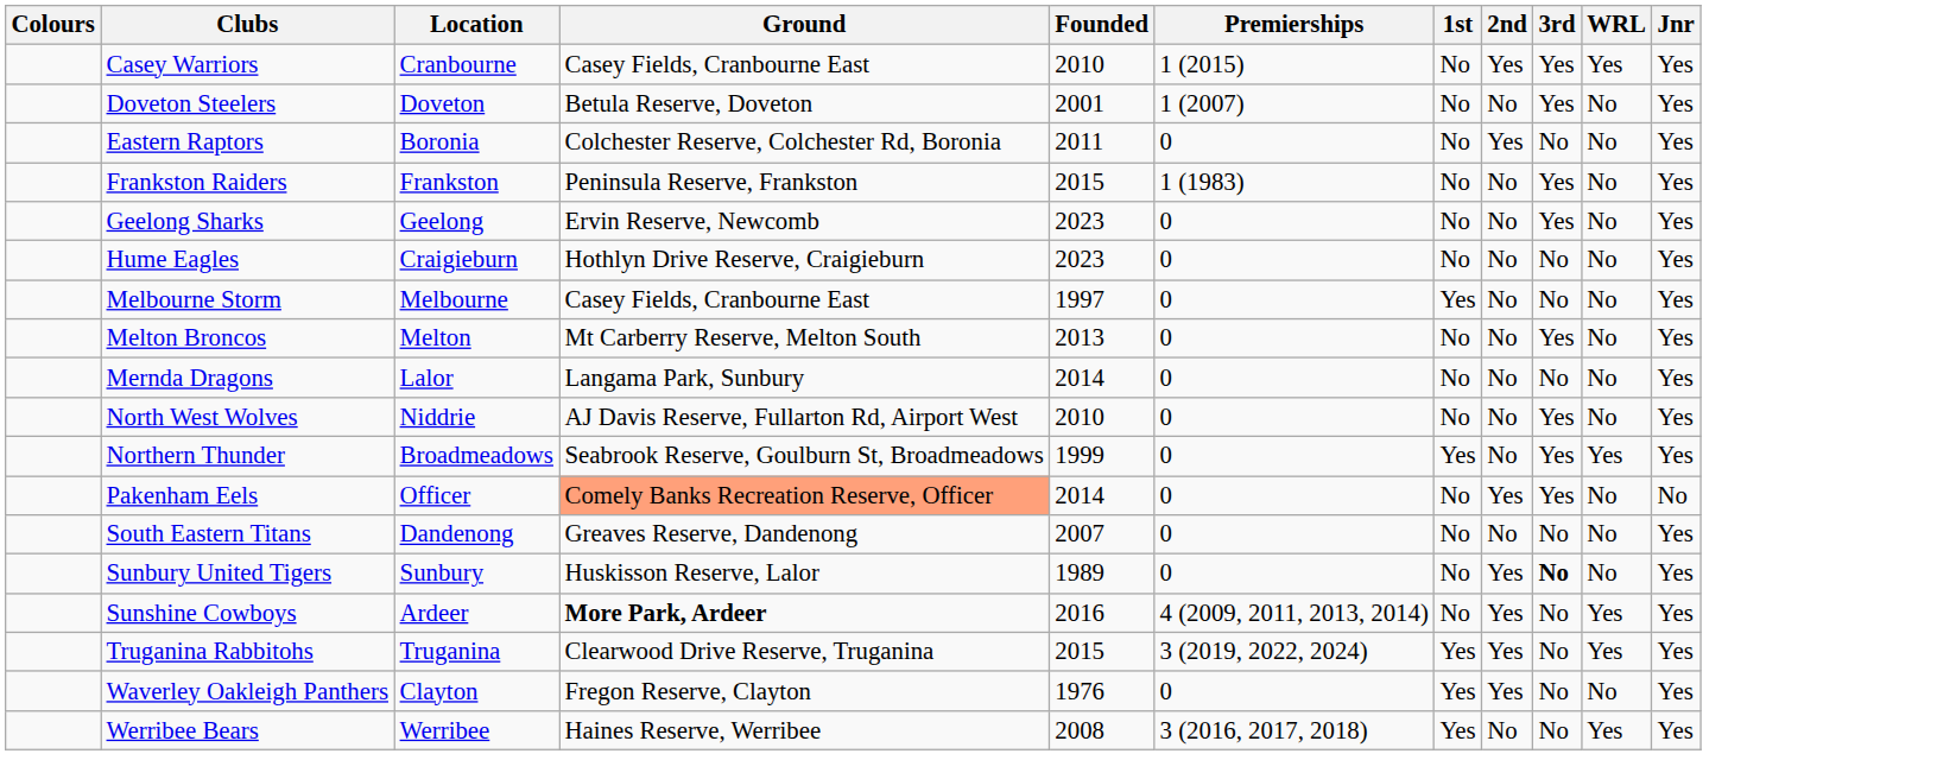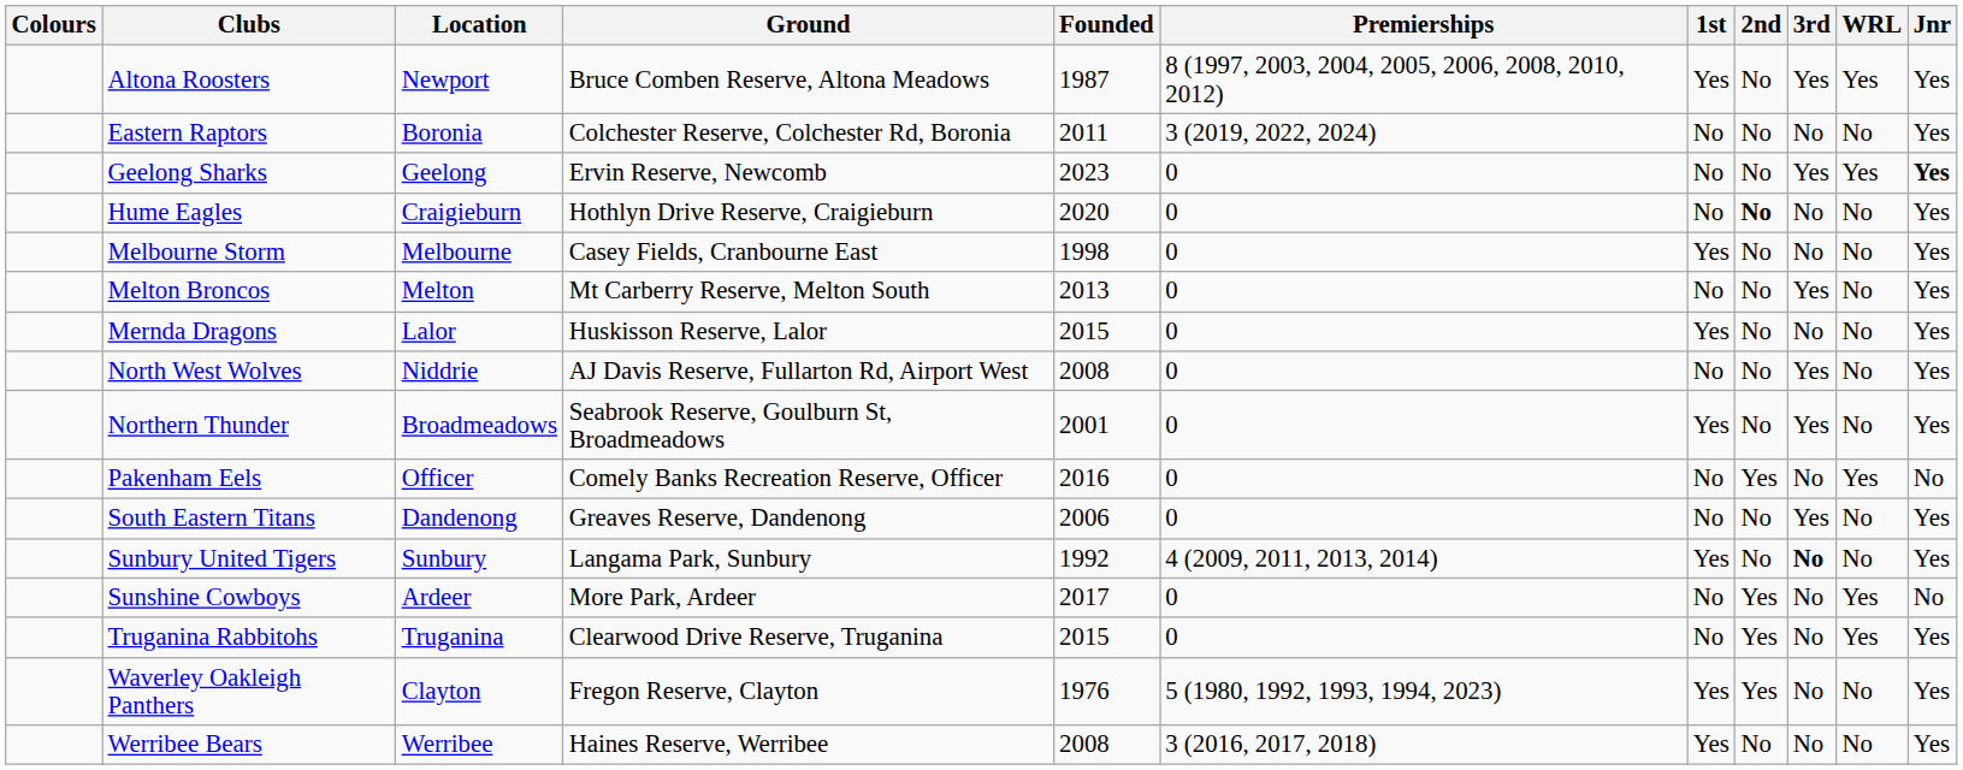+ row: Altona Roosters | Newport | Bruce Comben Reserve, Altona Meadows | 1987 | 8 (1997, 2003, 2004, 2005, 2006, 2008, 2010, 2012) | Yes | No | Yes | Yes | Yes
- row: Casey Warriors | Cranbourne | Casey Fields, Cranbourne East | 2010 | 1 (2015) | No | Yes | Yes | Yes | Yes
- row: Doveton Steelers | Doveton | Betula Reserve, Doveton | 2001 | 1 (2007) | No | No | Yes | No | Yes
Eastern Raptors | Premierships: 0 -> 3 (2019, 2022, 2024)
Eastern Raptors | 2nd: Yes -> No
- row: Frankston Raiders | Frankston | Peninsula Reserve, Frankston | 2015 | 1 (1983) | No | No | Yes | No | Yes
Geelong Sharks | WRL: No -> Yes
Geelong Sharks | Jnr: normal -> bold
Hume Eagles | Founded: 2023 -> 2020
Hume Eagles | 2nd: normal -> bold
Melbourne Storm | Founded: 1997 -> 1998
Mernda Dragons | Ground: Langama Park, Sunbury -> Huskisson Reserve, Lalor
Mernda Dragons | Founded: 2014 -> 2015
Mernda Dragons | 1st: No -> Yes
North West Wolves | Founded: 2010 -> 2008
Northern Thunder | Founded: 1999 -> 2001
Northern Thunder | WRL: Yes -> No
Pakenham Eels | Ground: lightsalmon background -> no background
Pakenham Eels | Founded: 2014 -> 2016
Pakenham Eels | 3rd: Yes -> No
Pakenham Eels | WRL: No -> Yes
South Eastern Titans | Founded: 2007 -> 2006
South Eastern Titans | 3rd: No -> Yes
Sunbury United Tigers | Ground: Huskisson Reserve, Lalor -> Langama Park, Sunbury
Sunbury United Tigers | Founded: 1989 -> 1992
Sunbury United Tigers | Premierships: 0 -> 4 (2009, 2011, 2013, 2014)
Sunbury United Tigers | 1st: No -> Yes
Sunbury United Tigers | 2nd: Yes -> No
Sunshine Cowboys | Ground: bold -> normal
Sunshine Cowboys | Founded: 2016 -> 2017
Sunshine Cowboys | Premierships: 4 (2009, 2011, 2013, 2014) -> 0
Sunshine Cowboys | Jnr: Yes -> No
Truganina Rabbitohs | Premierships: 3 (2019, 2022, 2024) -> 0
Truganina Rabbitohs | 1st: Yes -> No
Waverley Oakleigh Panthers | Premierships: 0 -> 5 (1980, 1992, 1993, 1994, 2023)
Werribee Bears | WRL: Yes -> No
